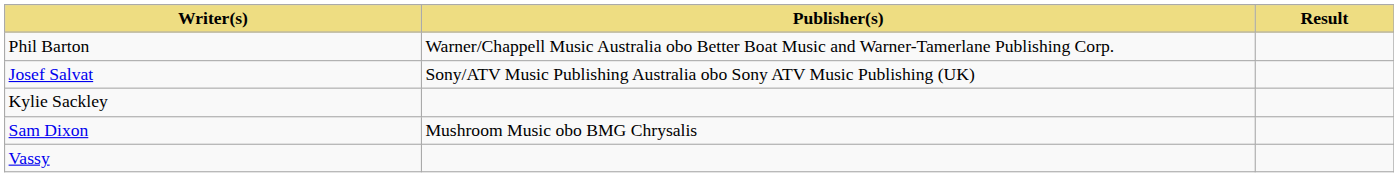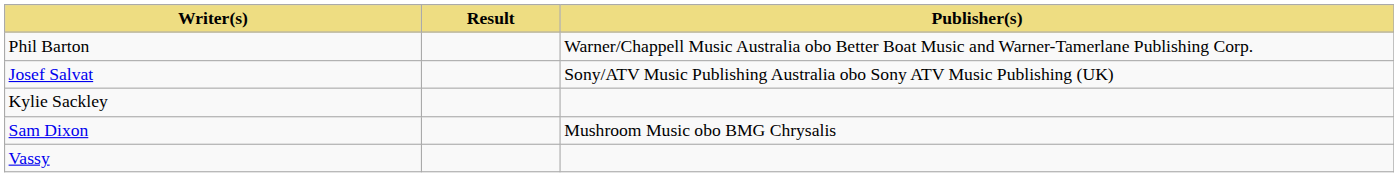columns swapped: Publisher(s) <-> Result
